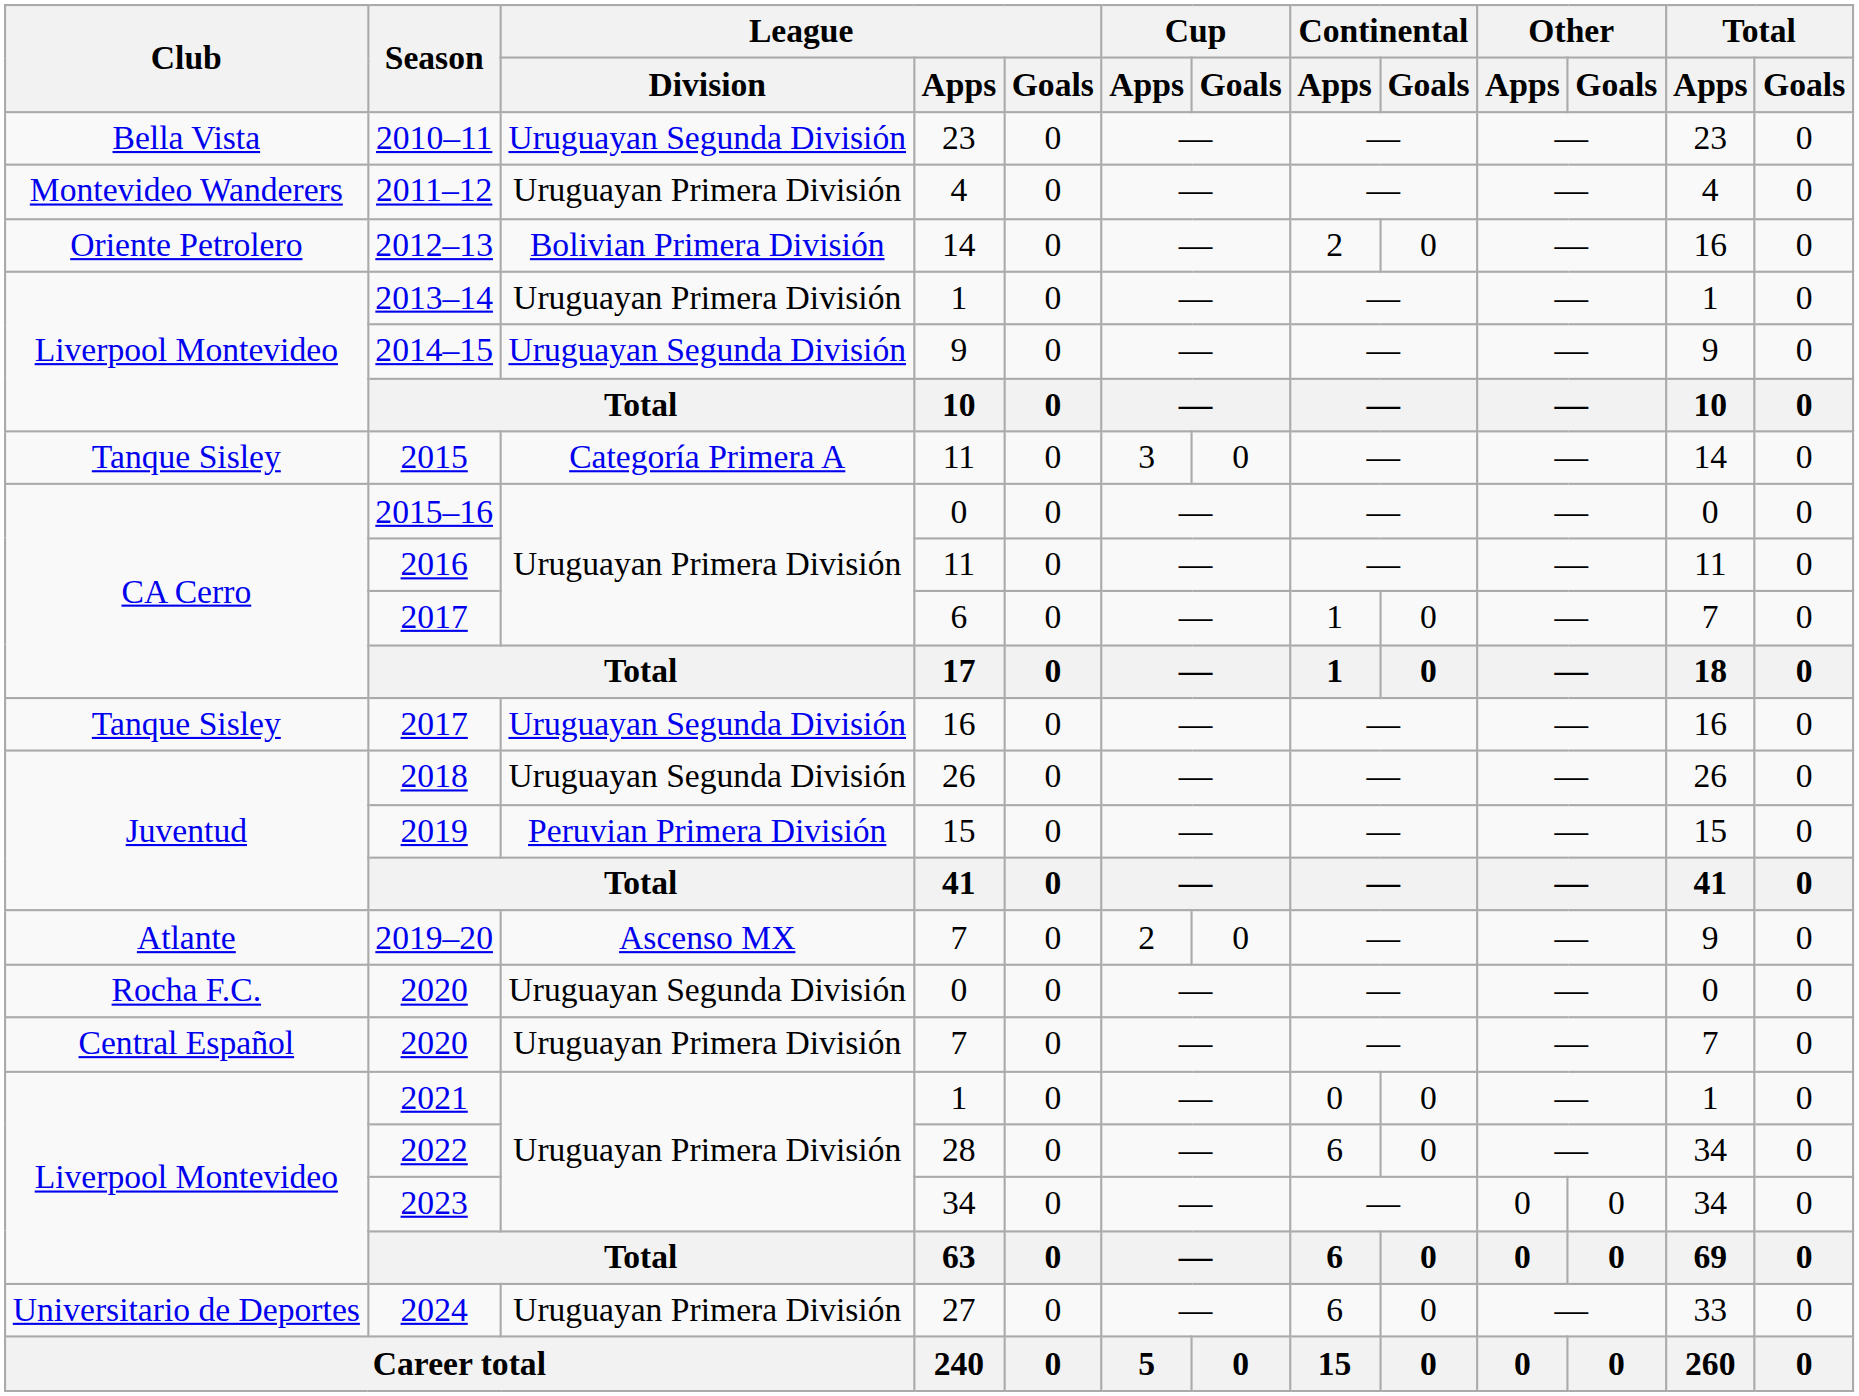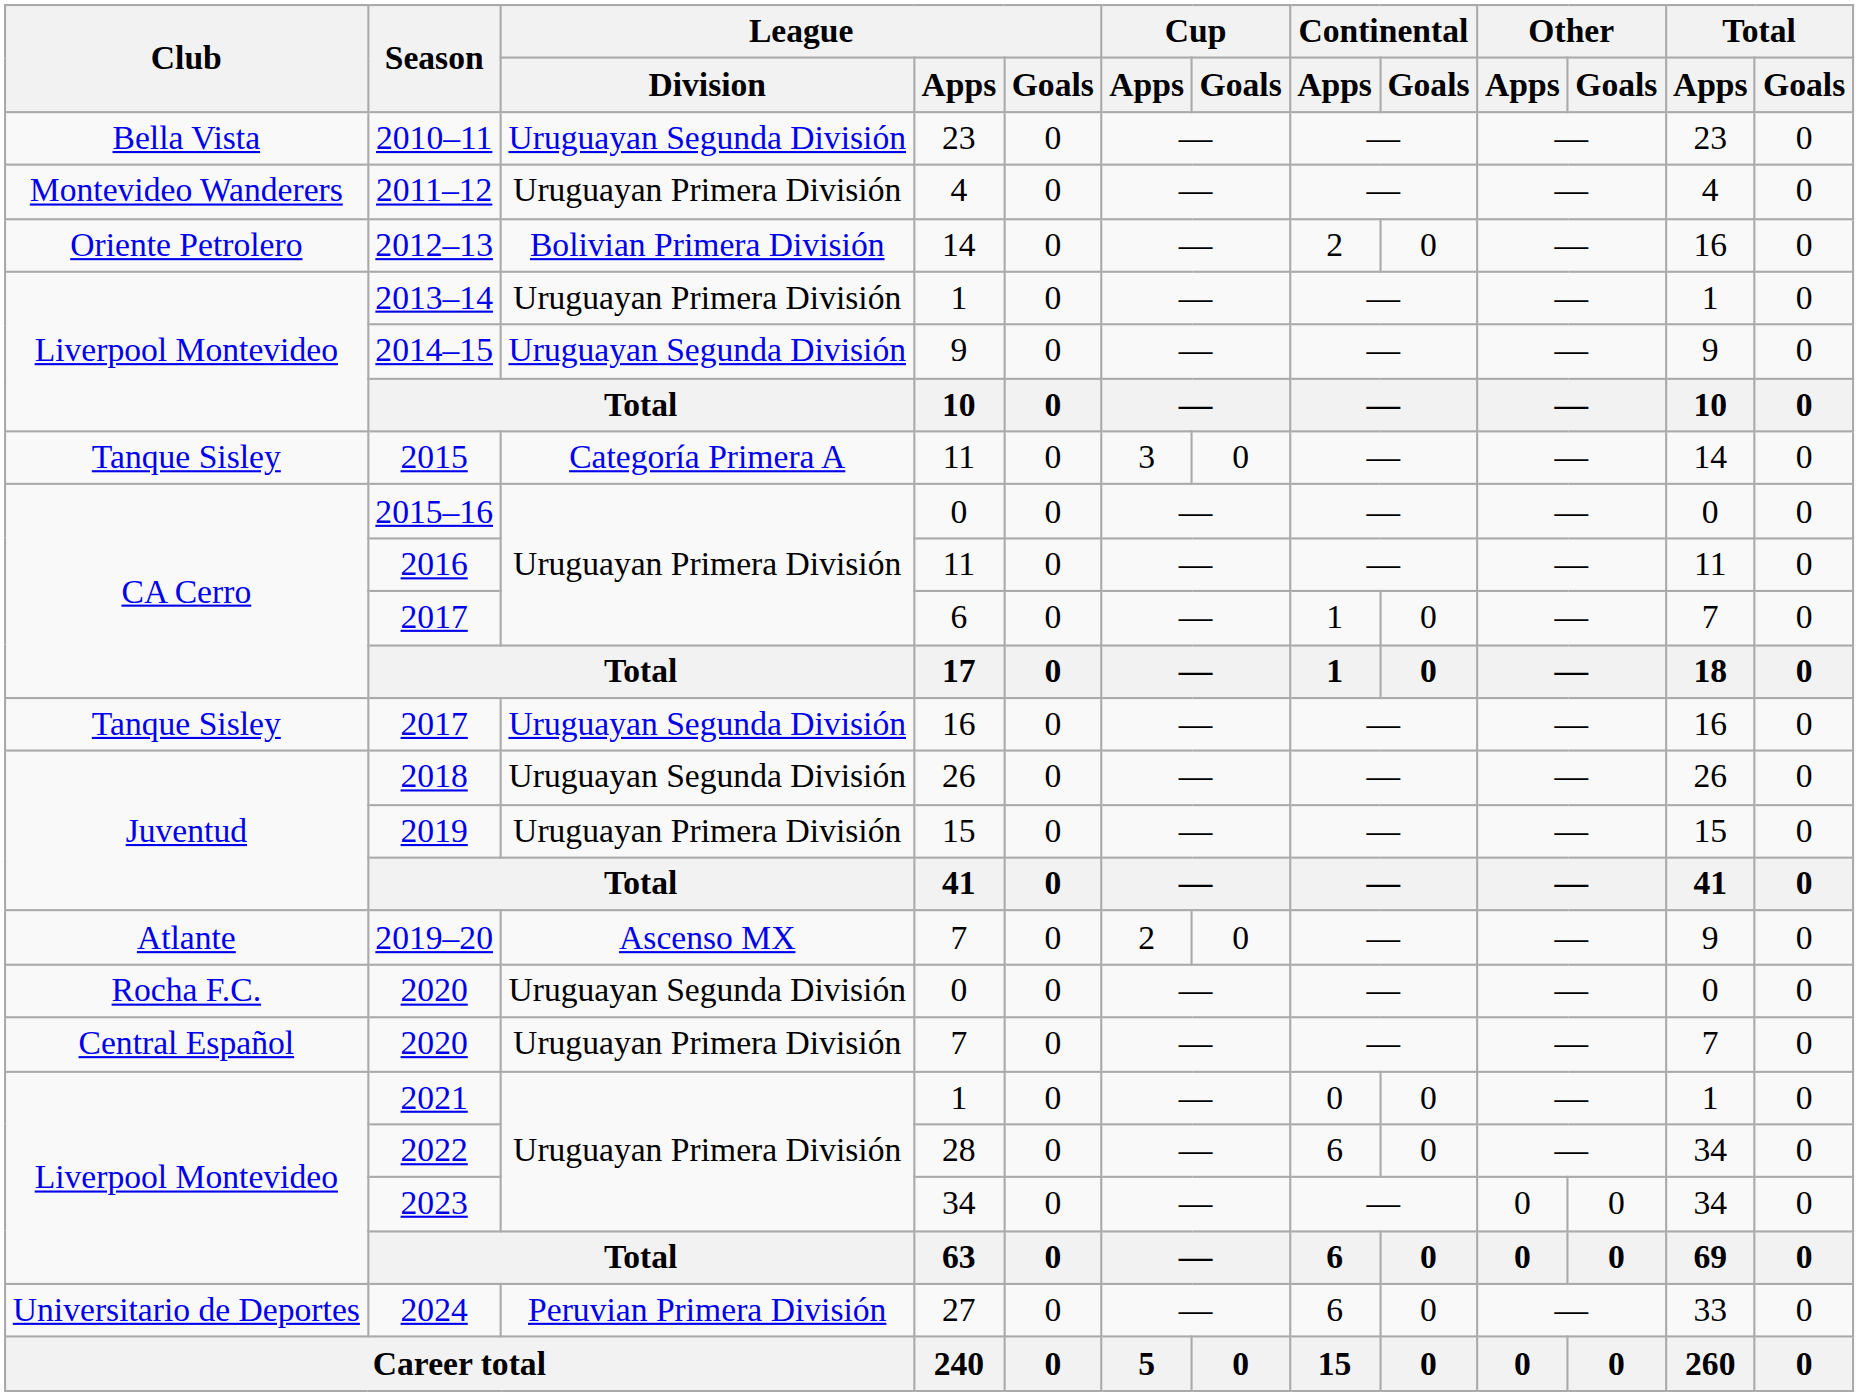2019 | League / Division: Peruvian Primera División -> Uruguayan Primera División
2024 | League / Division: Uruguayan Primera División -> Peruvian Primera División
